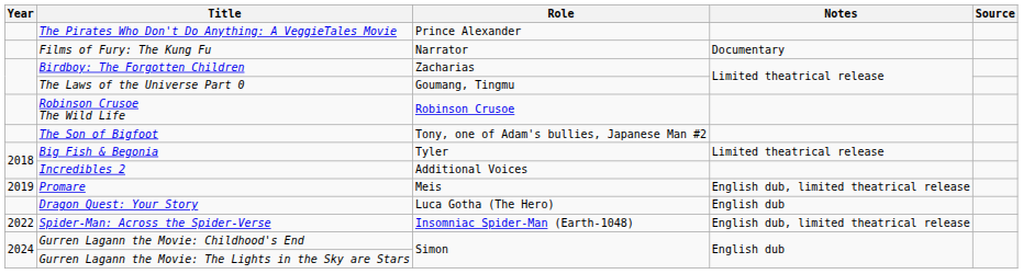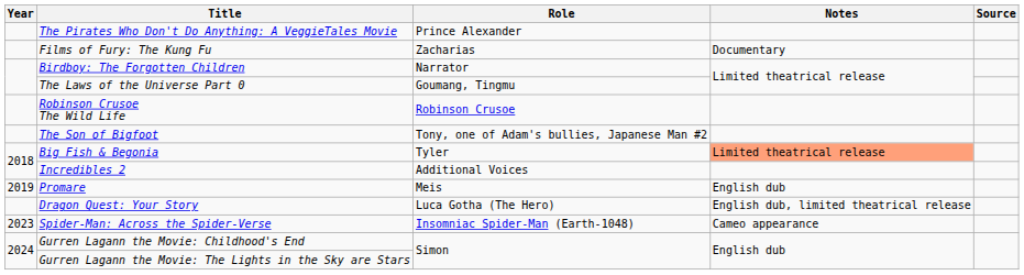Films of Fury: The Kung Fu | Role: Narrator -> Zacharias
Birdboy: The Forgotten Children | Role: Zacharias -> Narrator
Big Fish & Begonia | Notes: no background -> lightsalmon background
Promare | Notes: English dub, limited theatrical release -> English dub
Dragon Quest: Your Story | Notes: English dub -> English dub, limited theatrical release
Spider-Man: Across the Spider-Verse | Year: 2022 -> 2023
Spider-Man: Across the Spider-Verse | Notes: English dub, limited theatrical release -> Cameo appearance
